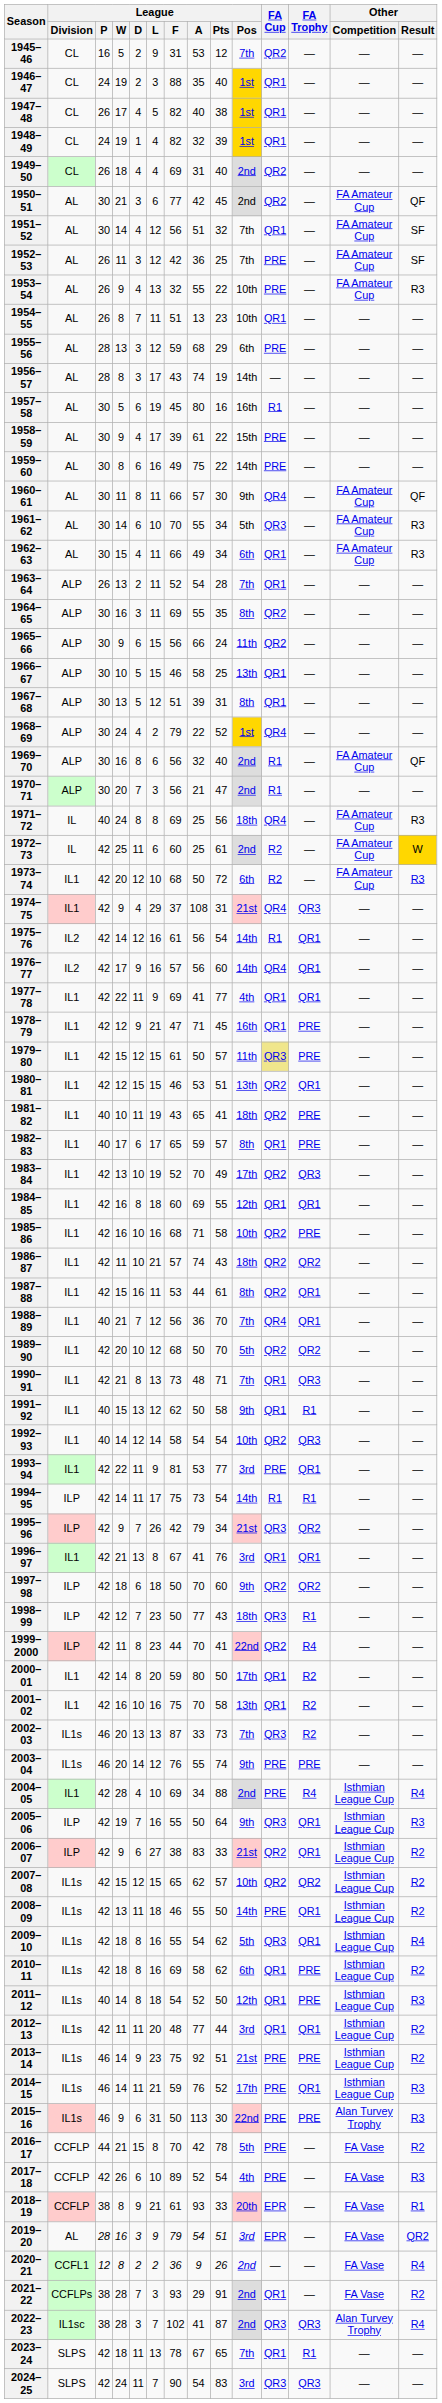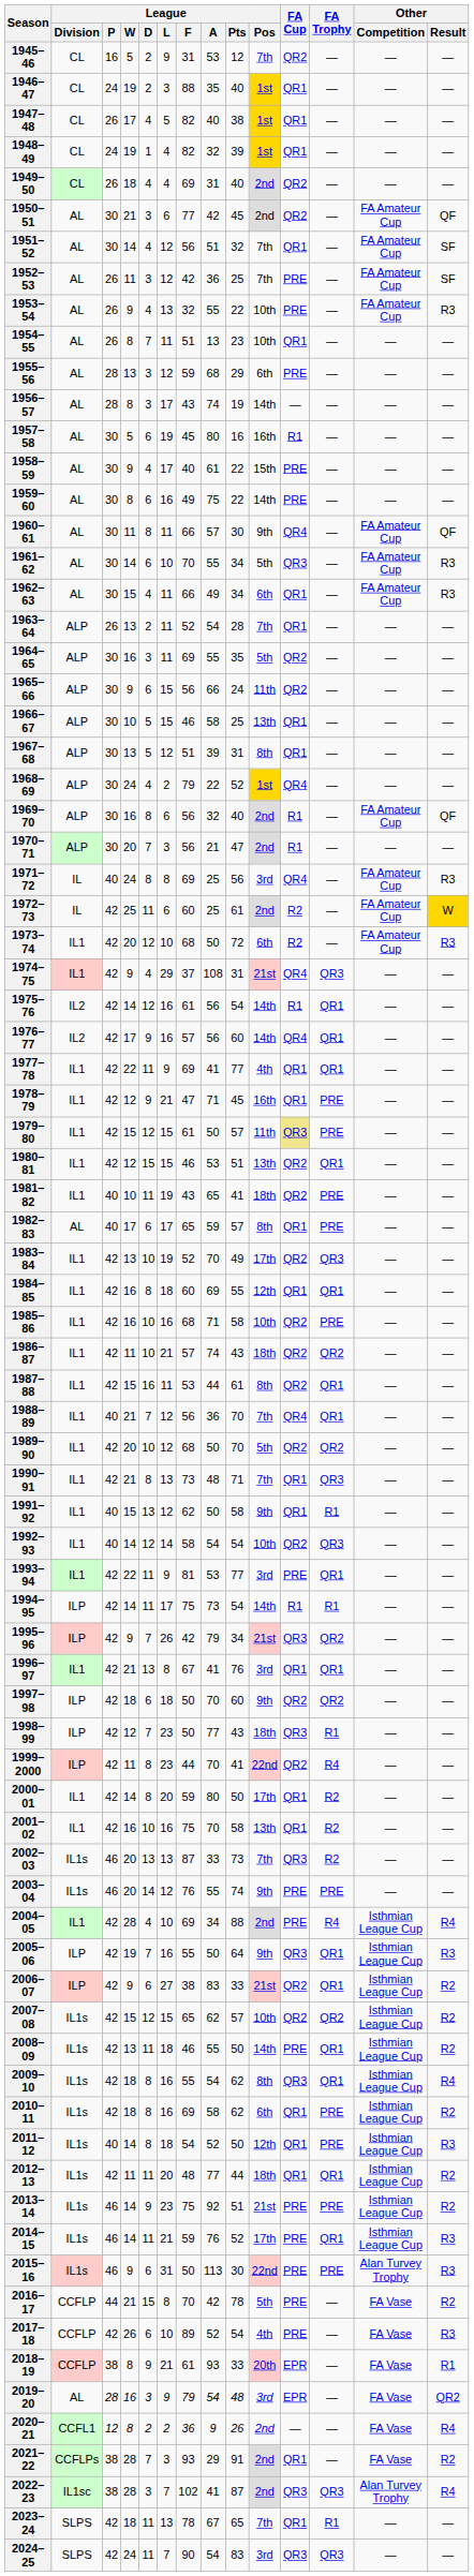1958–59 | League / F: 39 -> 40
1964–65 | League / Pos: 8th -> 5th
1971–72 | League / Pos: 18th -> 3rd
1982–83 | League / Division: IL1 -> AL
2009–10 | League / Pos: 5th -> 8th
2012–13 | League / Pos: 3rd -> 18th
2019–20 | League / Pts: 51 -> 48
